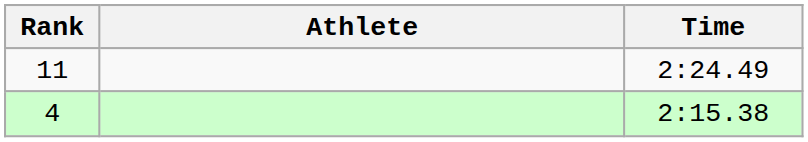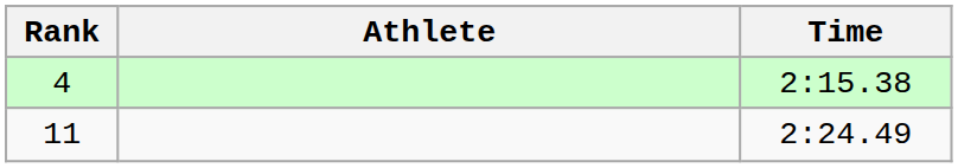rows swapped: 4 <-> 11
